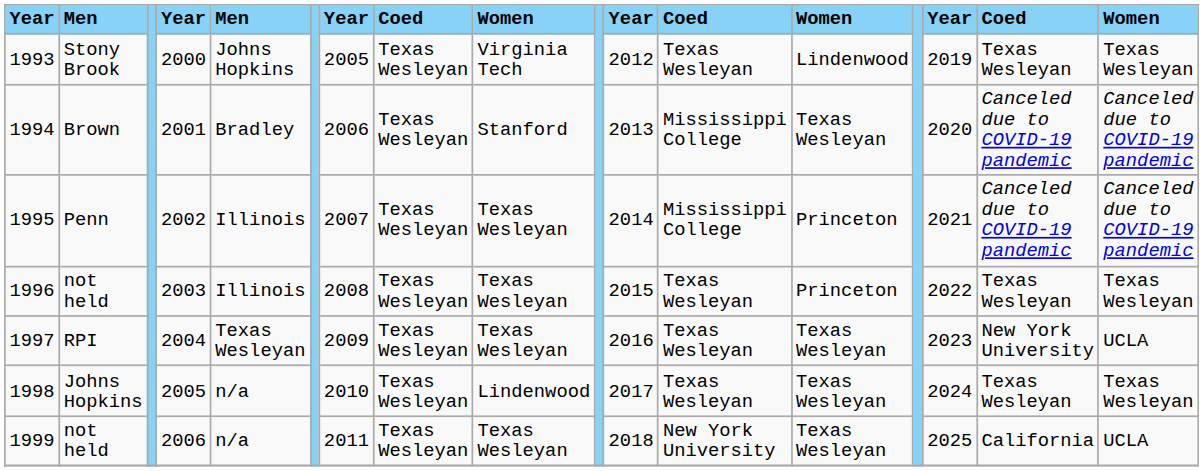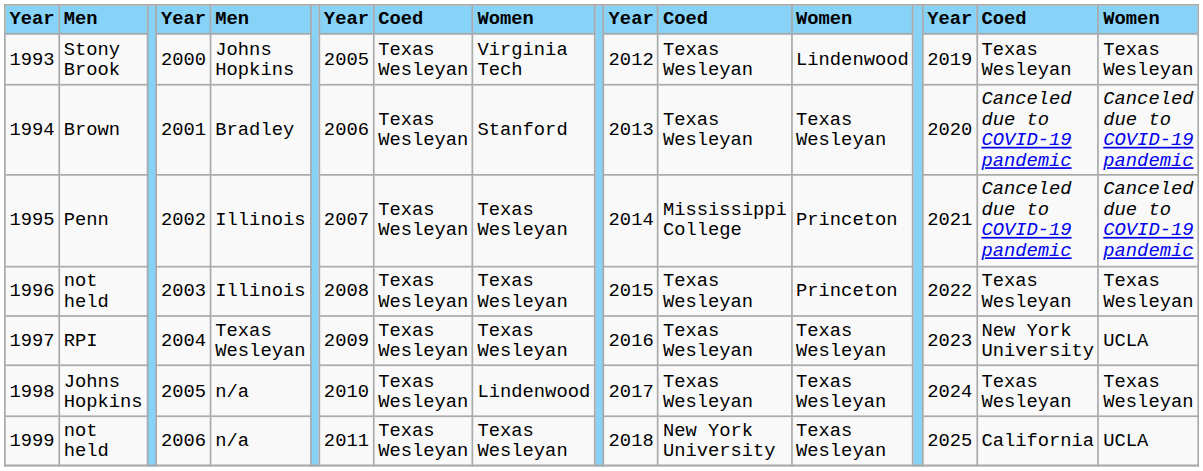1994 | column 12: Mississippi College -> Texas Wesleyan
